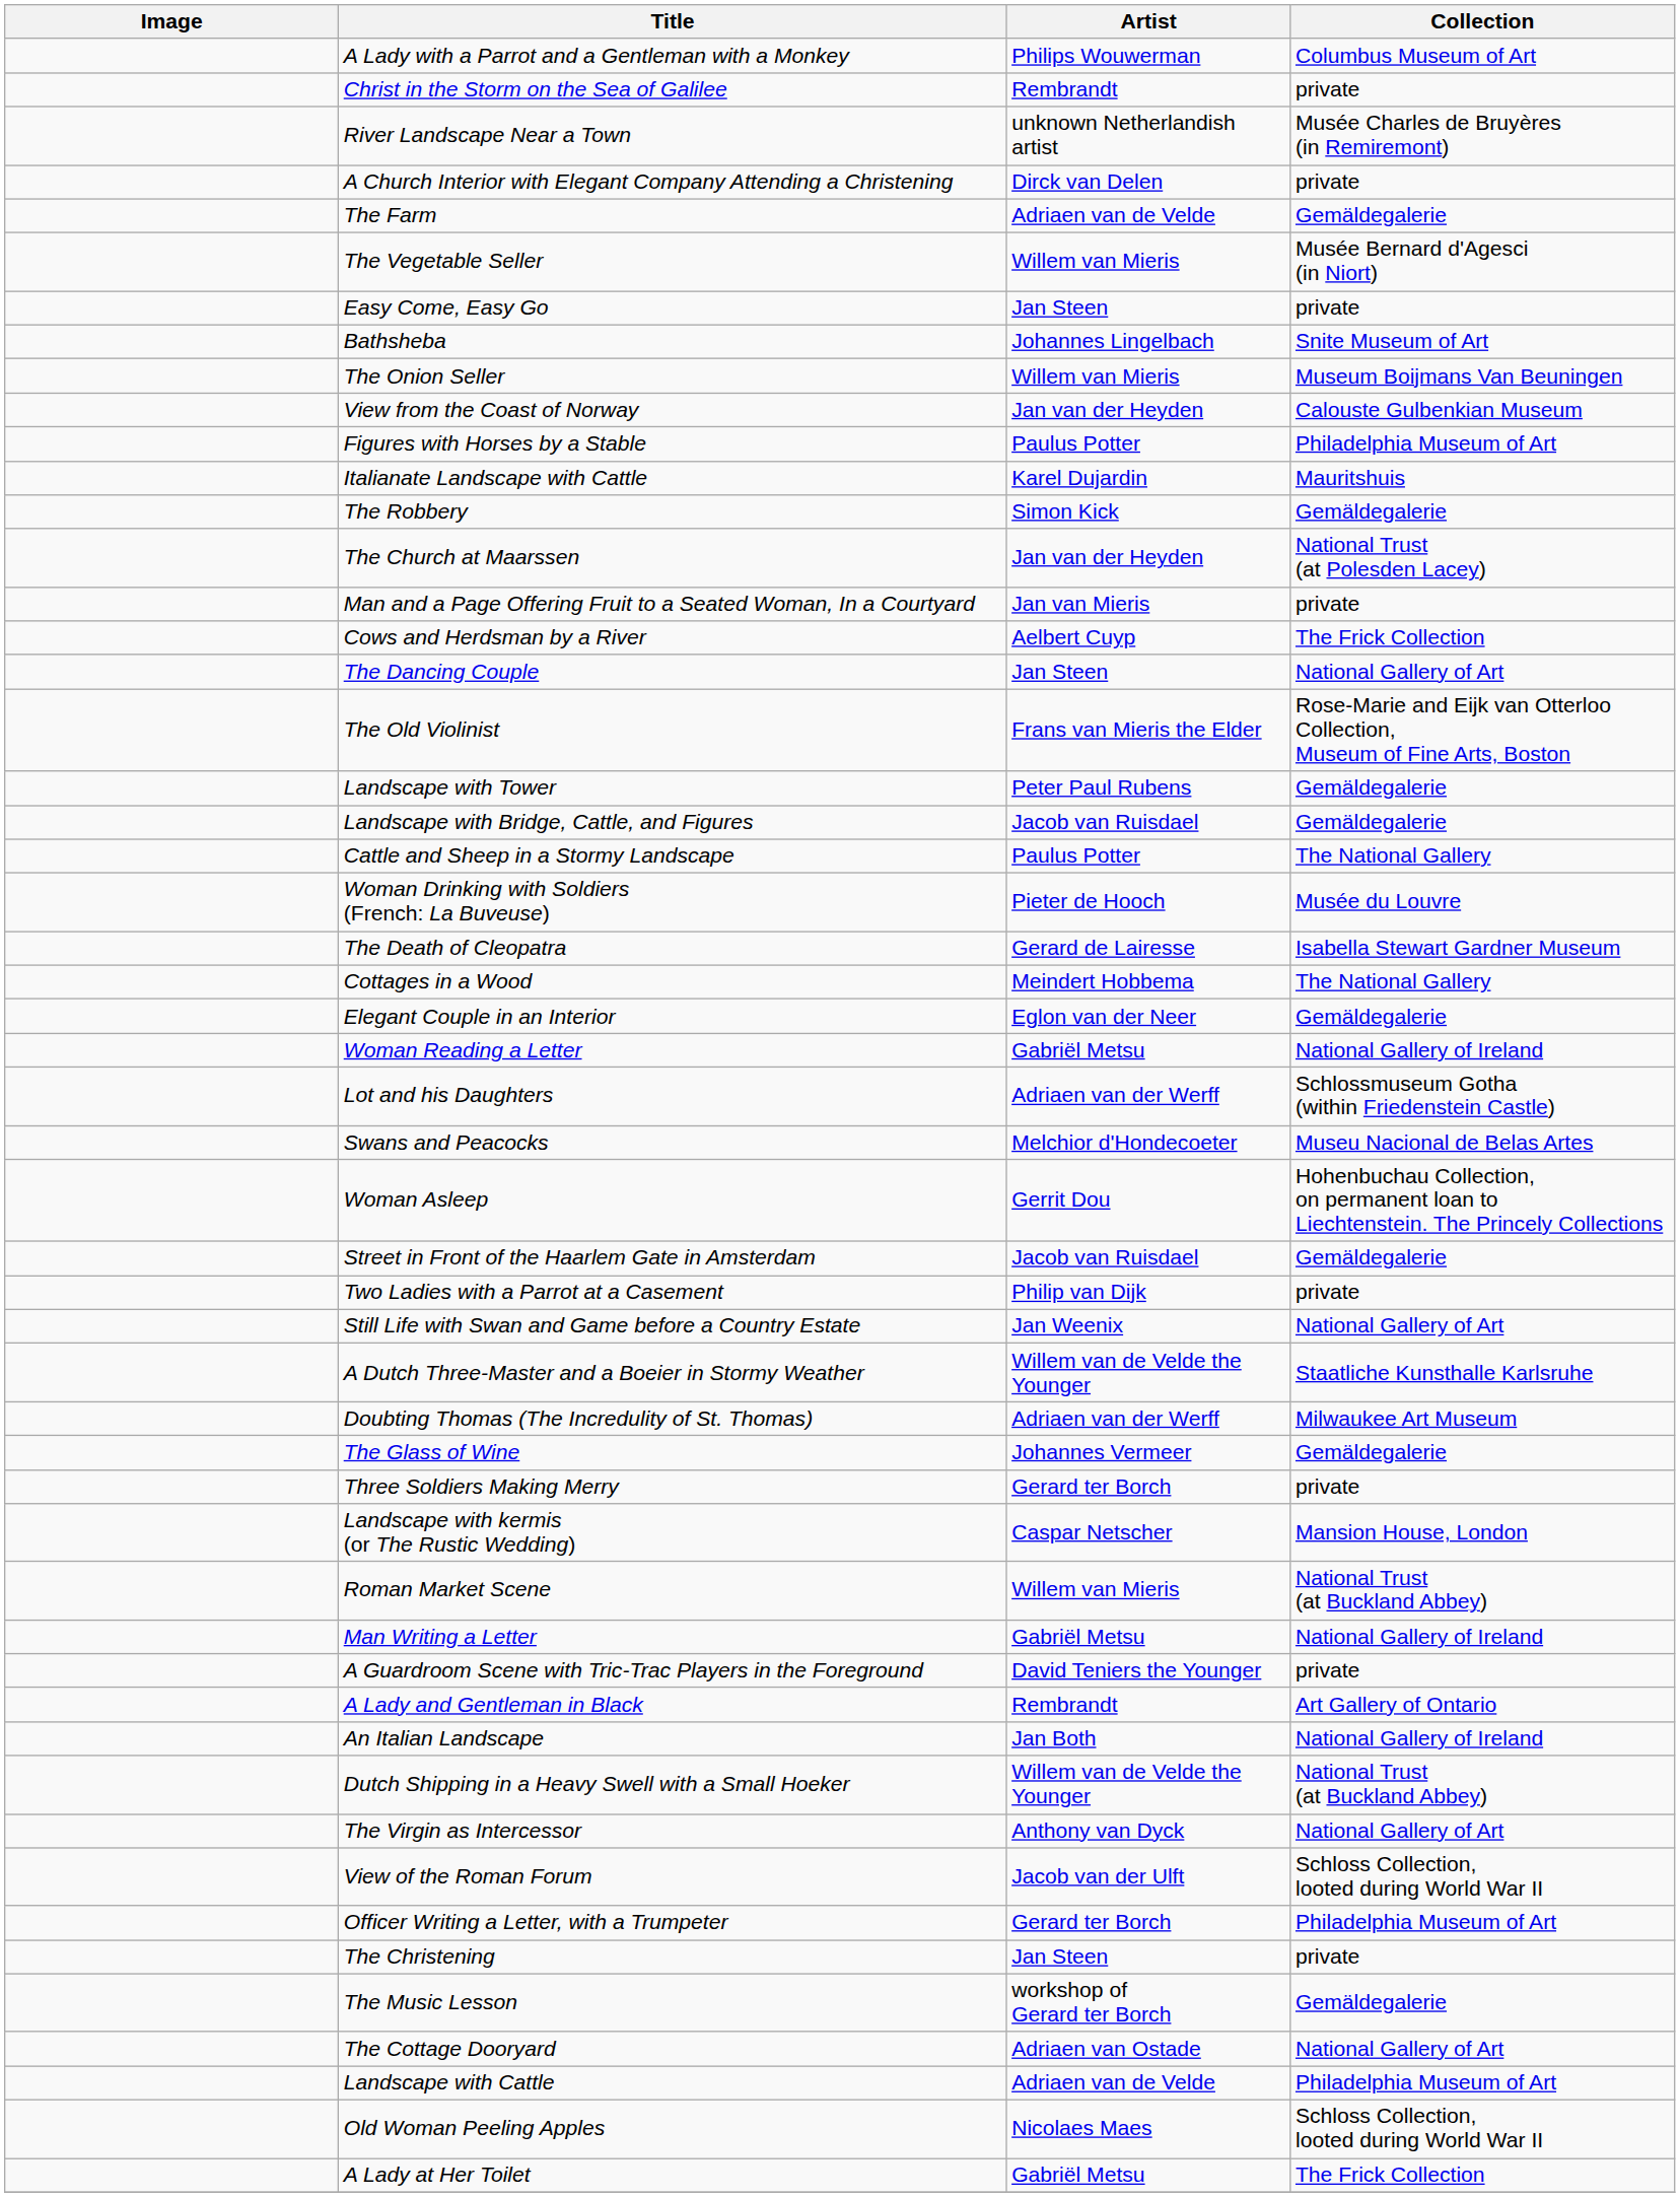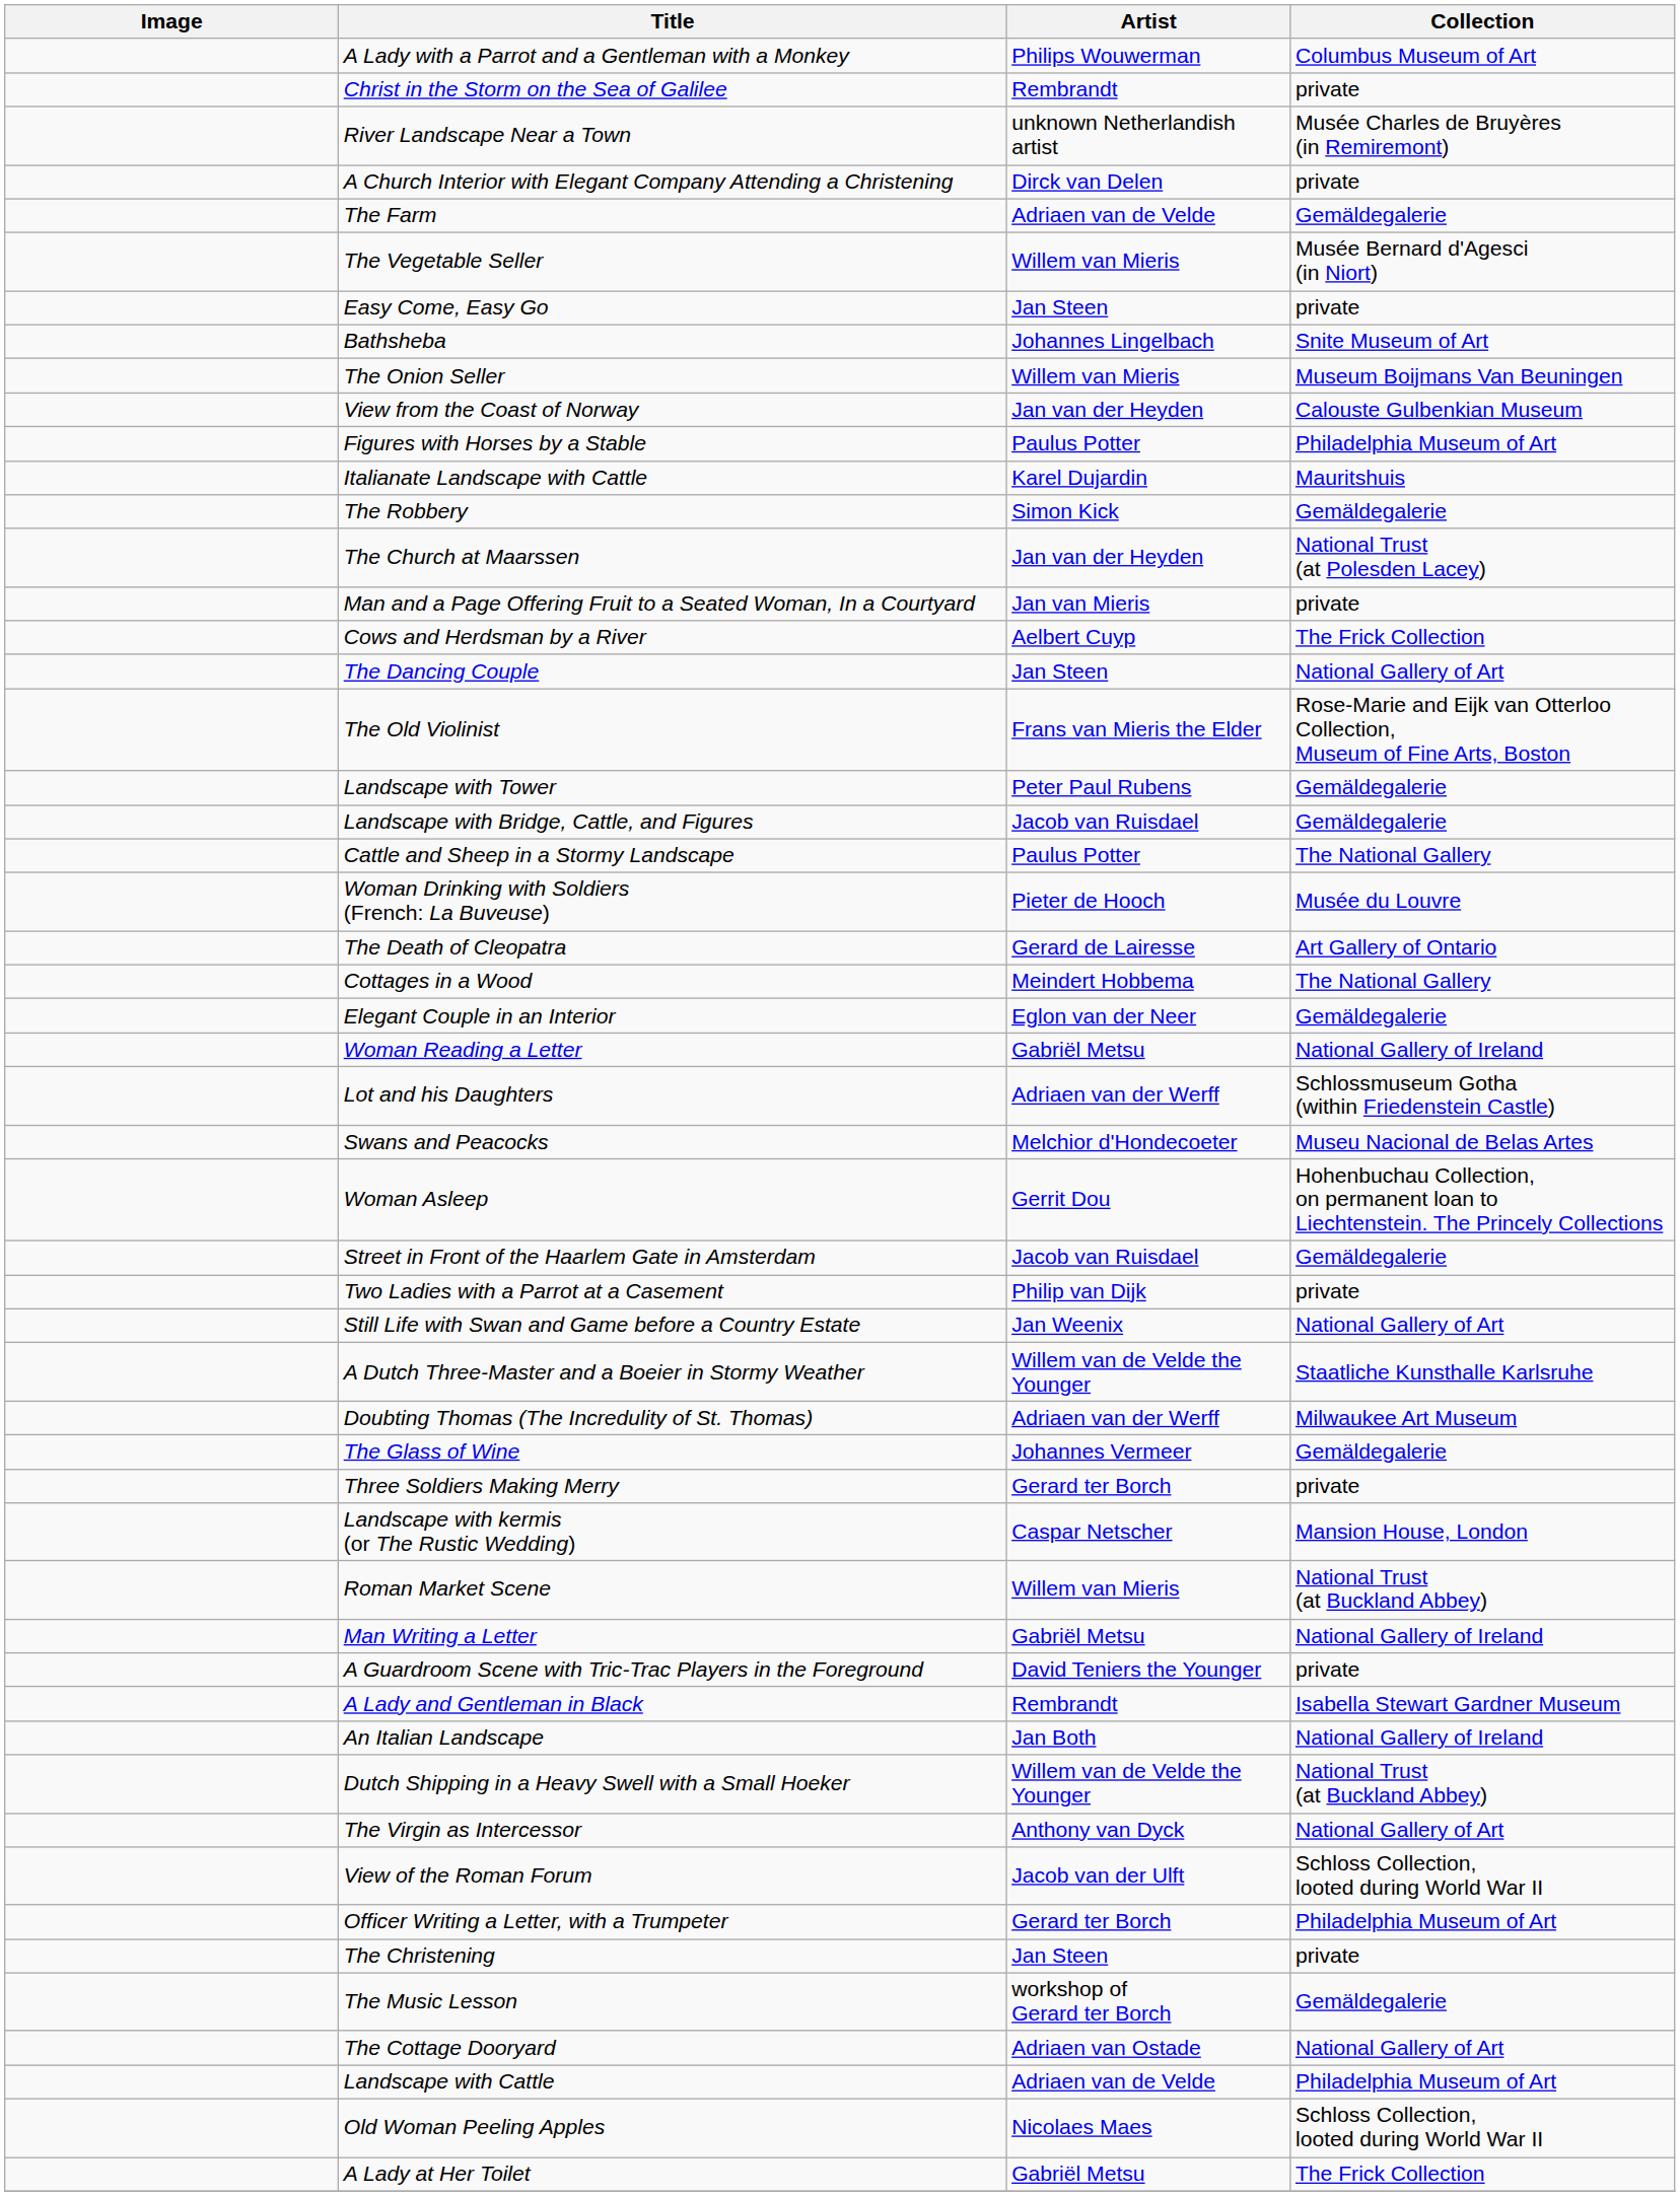The Death of Cleopatra | Collection: Isabella Stewart Gardner Museum -> Art Gallery of Ontario
A Lady and Gentleman in Black | Collection: Art Gallery of Ontario -> Isabella Stewart Gardner Museum
